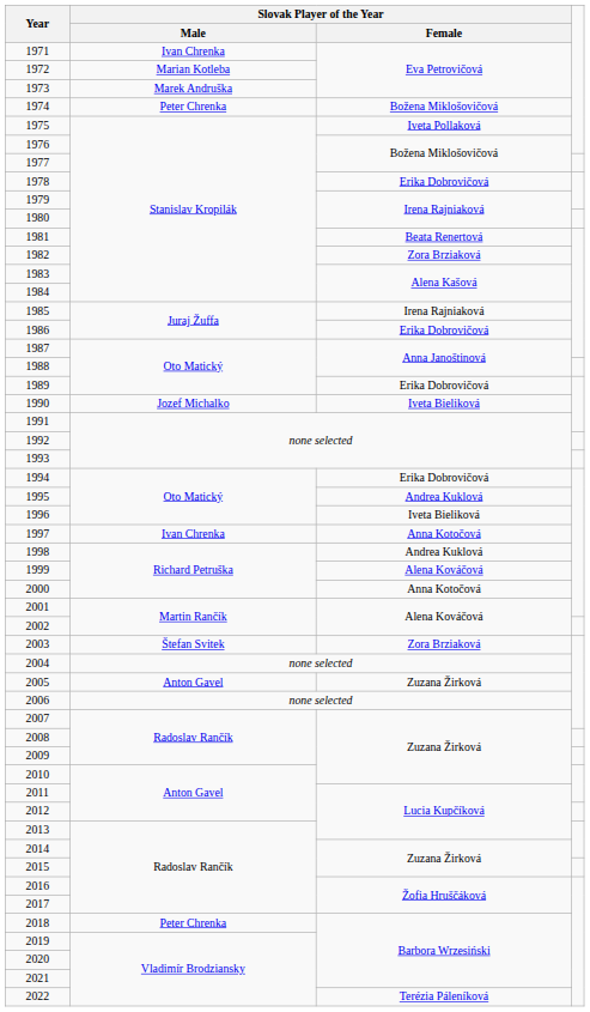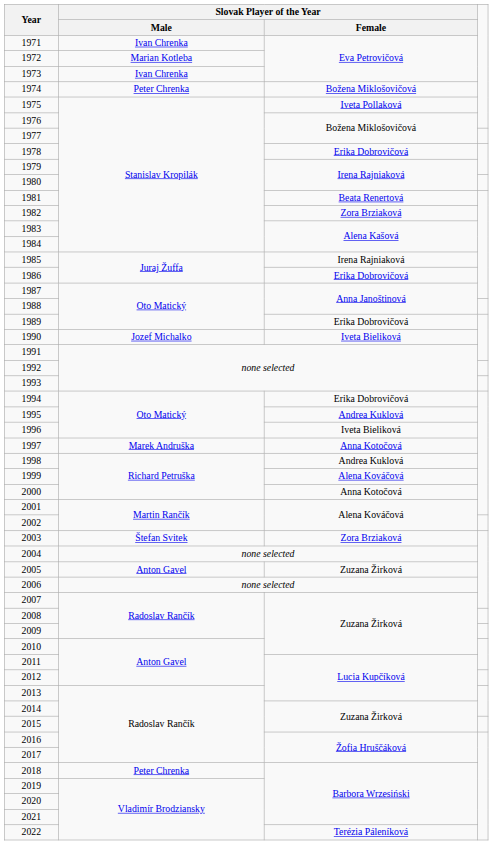1973 | Slovak Player of the Year / Male: Marek Andruška -> Ivan Chrenka
1997 | Slovak Player of the Year / Male: Ivan Chrenka -> Marek Andruška
